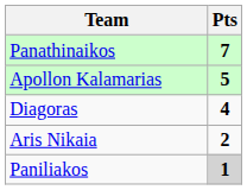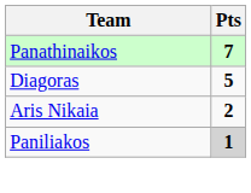- row: Apollon Kalamarias | 5
Diagoras | Pts: 4 -> 5
